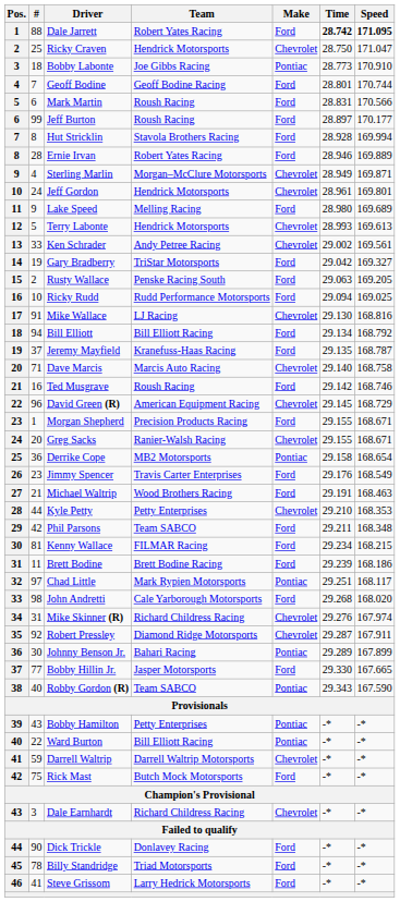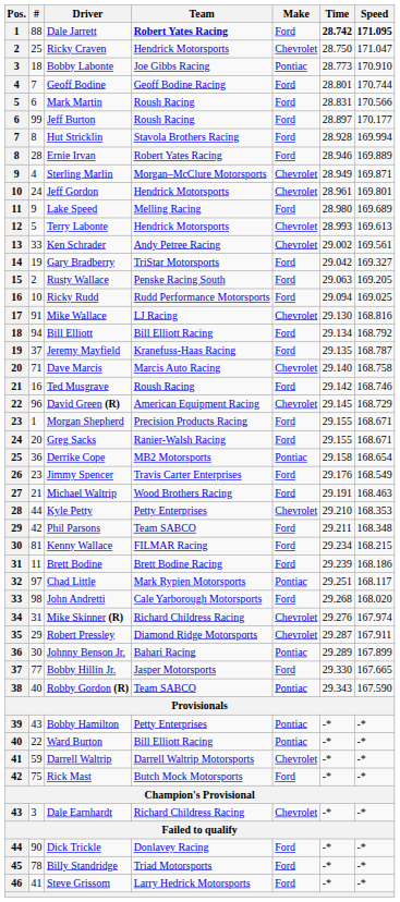Dale Jarrett | Team: normal -> bold
Greg Sacks | Make: Chevrolet -> Ford
Robert Pressley | #: 92 -> 29
